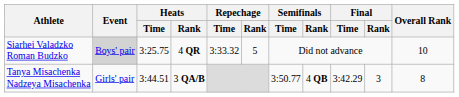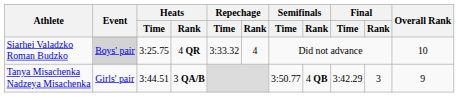Siarhei Valadzko Roman Budzko | Repechage / Rank: 5 -> 4
Tanya Misachenka Nadzeya Misachenka | Overall Rank: 8 -> 9
